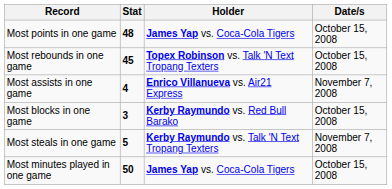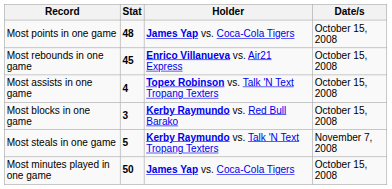Most rebounds in one game | Holder: Topex Robinson vs. Talk 'N Text Tropang Texters -> Enrico Villanueva vs. Air21 Express
Most assists in one game | Holder: Enrico Villanueva vs. Air21 Express -> Topex Robinson vs. Talk 'N Text Tropang Texters
Most assists in one game | Date/s: November 7, 2008 -> October 15, 2008
